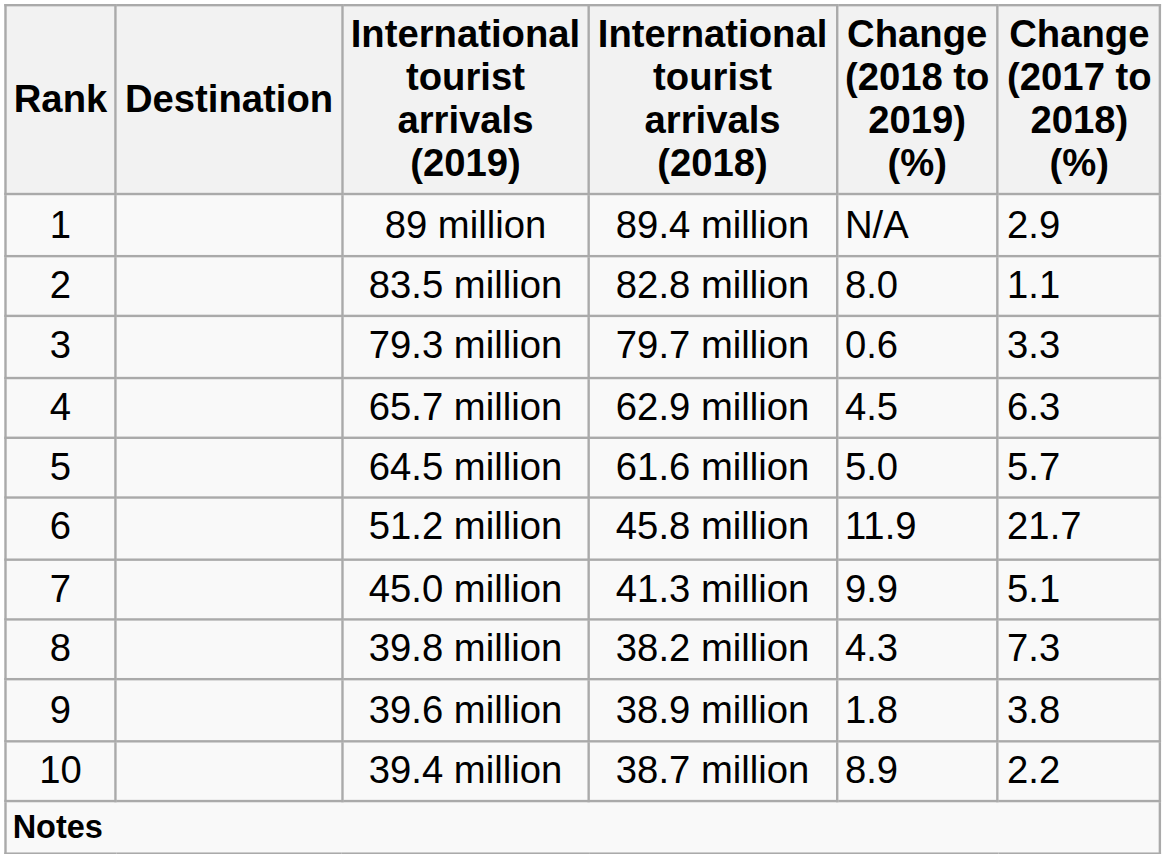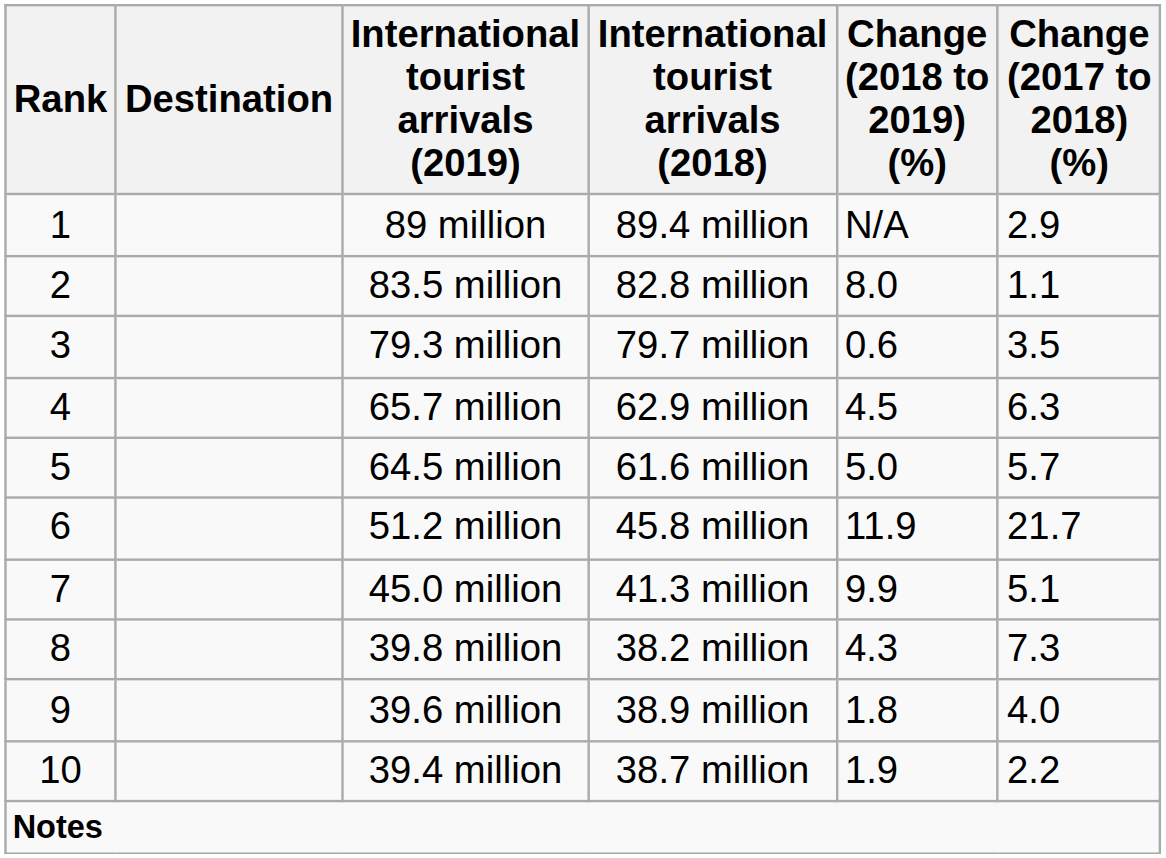79.3 million | Change (2017 to 2018) (%): 3.3 -> 3.5
39.6 million | Change (2017 to 2018) (%): 3.8 -> 4.0
39.4 million | Change (2018 to 2019) (%): 8.9 -> 1.9
